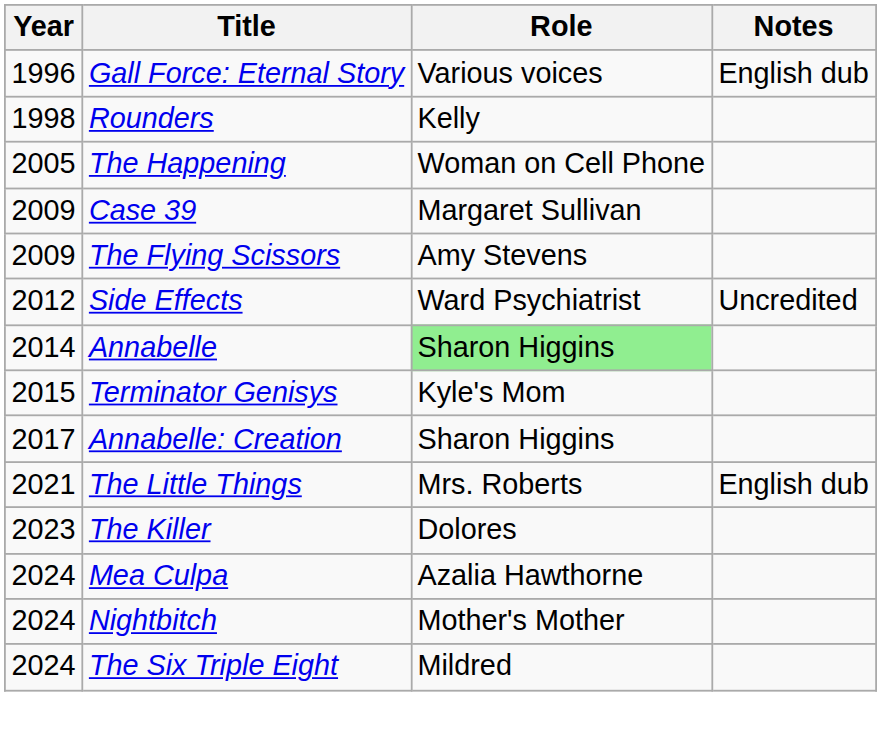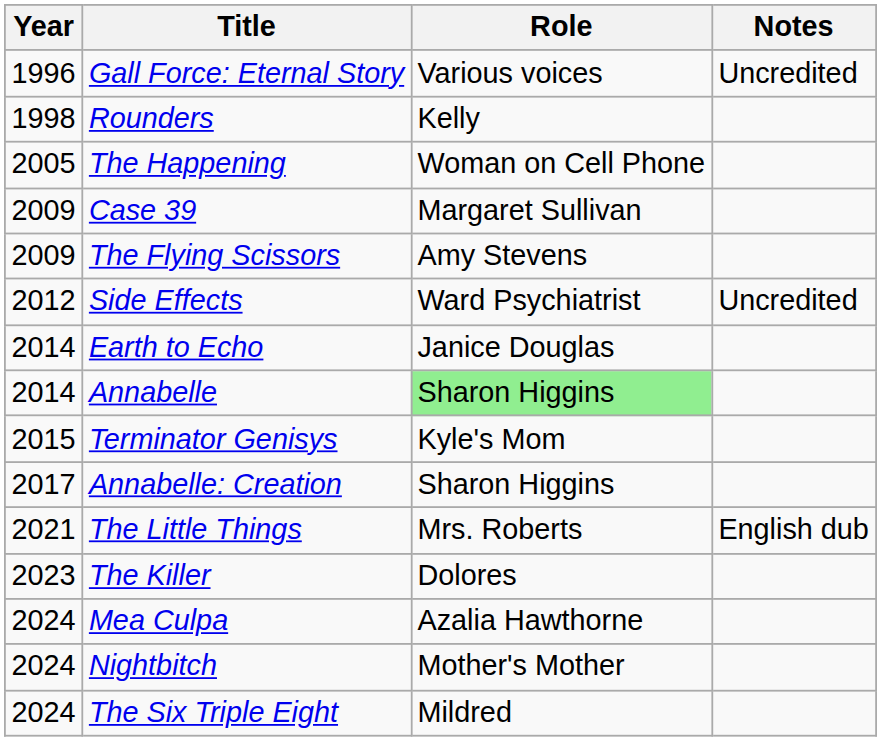Gall Force: Eternal Story | Notes: English dub -> Uncredited
+ row: 2014 | Earth to Echo | Janice Douglas
